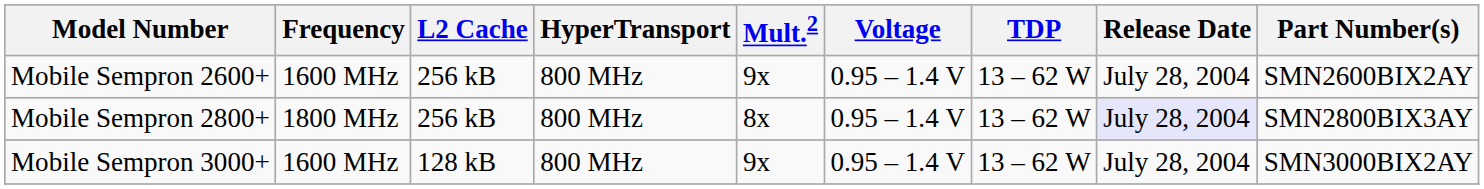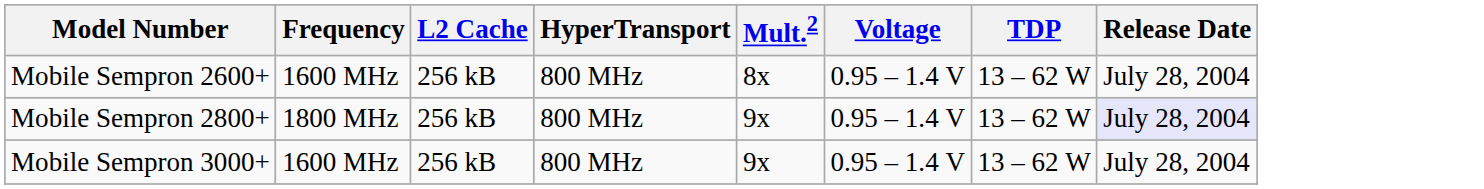- column: Part Number(s) | SMN2600BIX2AY | SMN2800BIX3AY | SMN3000BIX2AY
Mobile Sempron 2600+ | Mult.2: 9x -> 8x
Mobile Sempron 2800+ | Mult.2: 8x -> 9x
Mobile Sempron 3000+ | L2 Cache: 128 kB -> 256 kB
